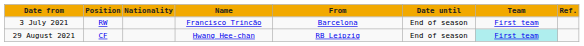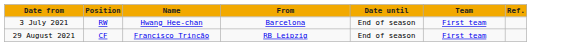- column: Nationality
3 July 2021 | Name: Francisco Trincão -> Hwang Hee-chan
29 August 2021 | Name: Hwang Hee-chan -> Francisco Trincão
29 August 2021 | Team: paleturquoise background -> no background
